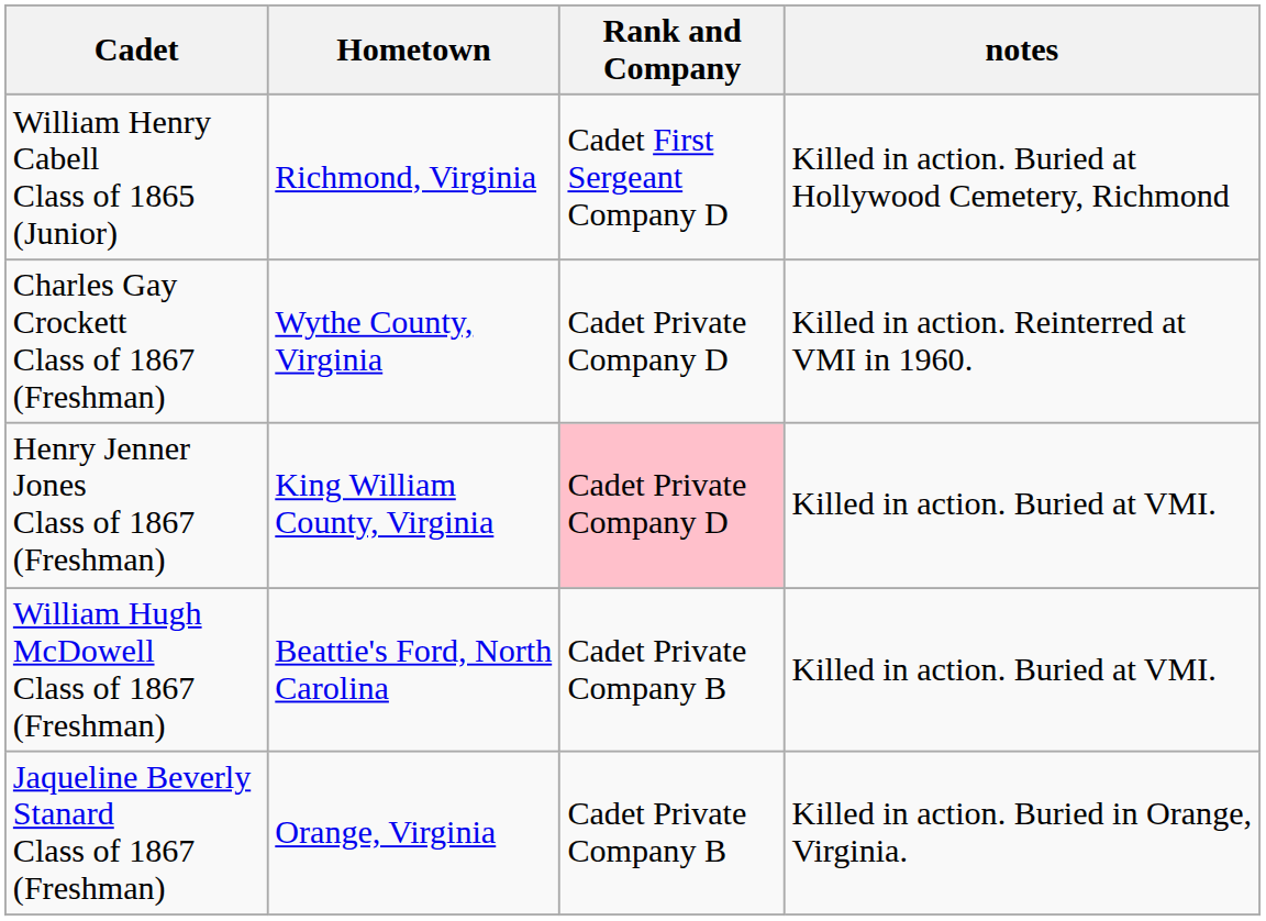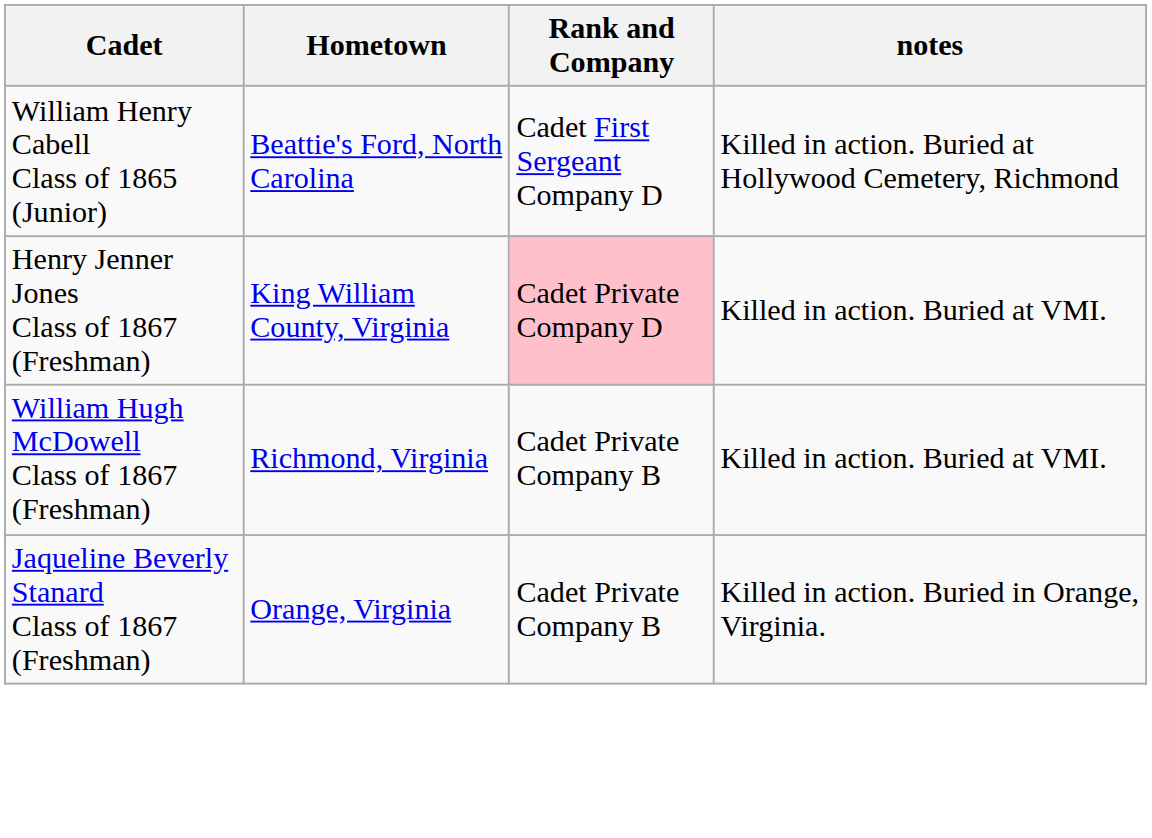William Henry Cabell Class of 1865 (Junior) | Hometown: Richmond, Virginia -> Beattie's Ford, North Carolina
- row: Charles Gay Crockett Class of 1867 (Freshman) | Wythe County, Virginia | Cadet Private Company D | Killed in action. Reinterred at VMI in 1960.
William Hugh McDowell Class of 1867 (Freshman) | Hometown: Beattie's Ford, North Carolina -> Richmond, Virginia
